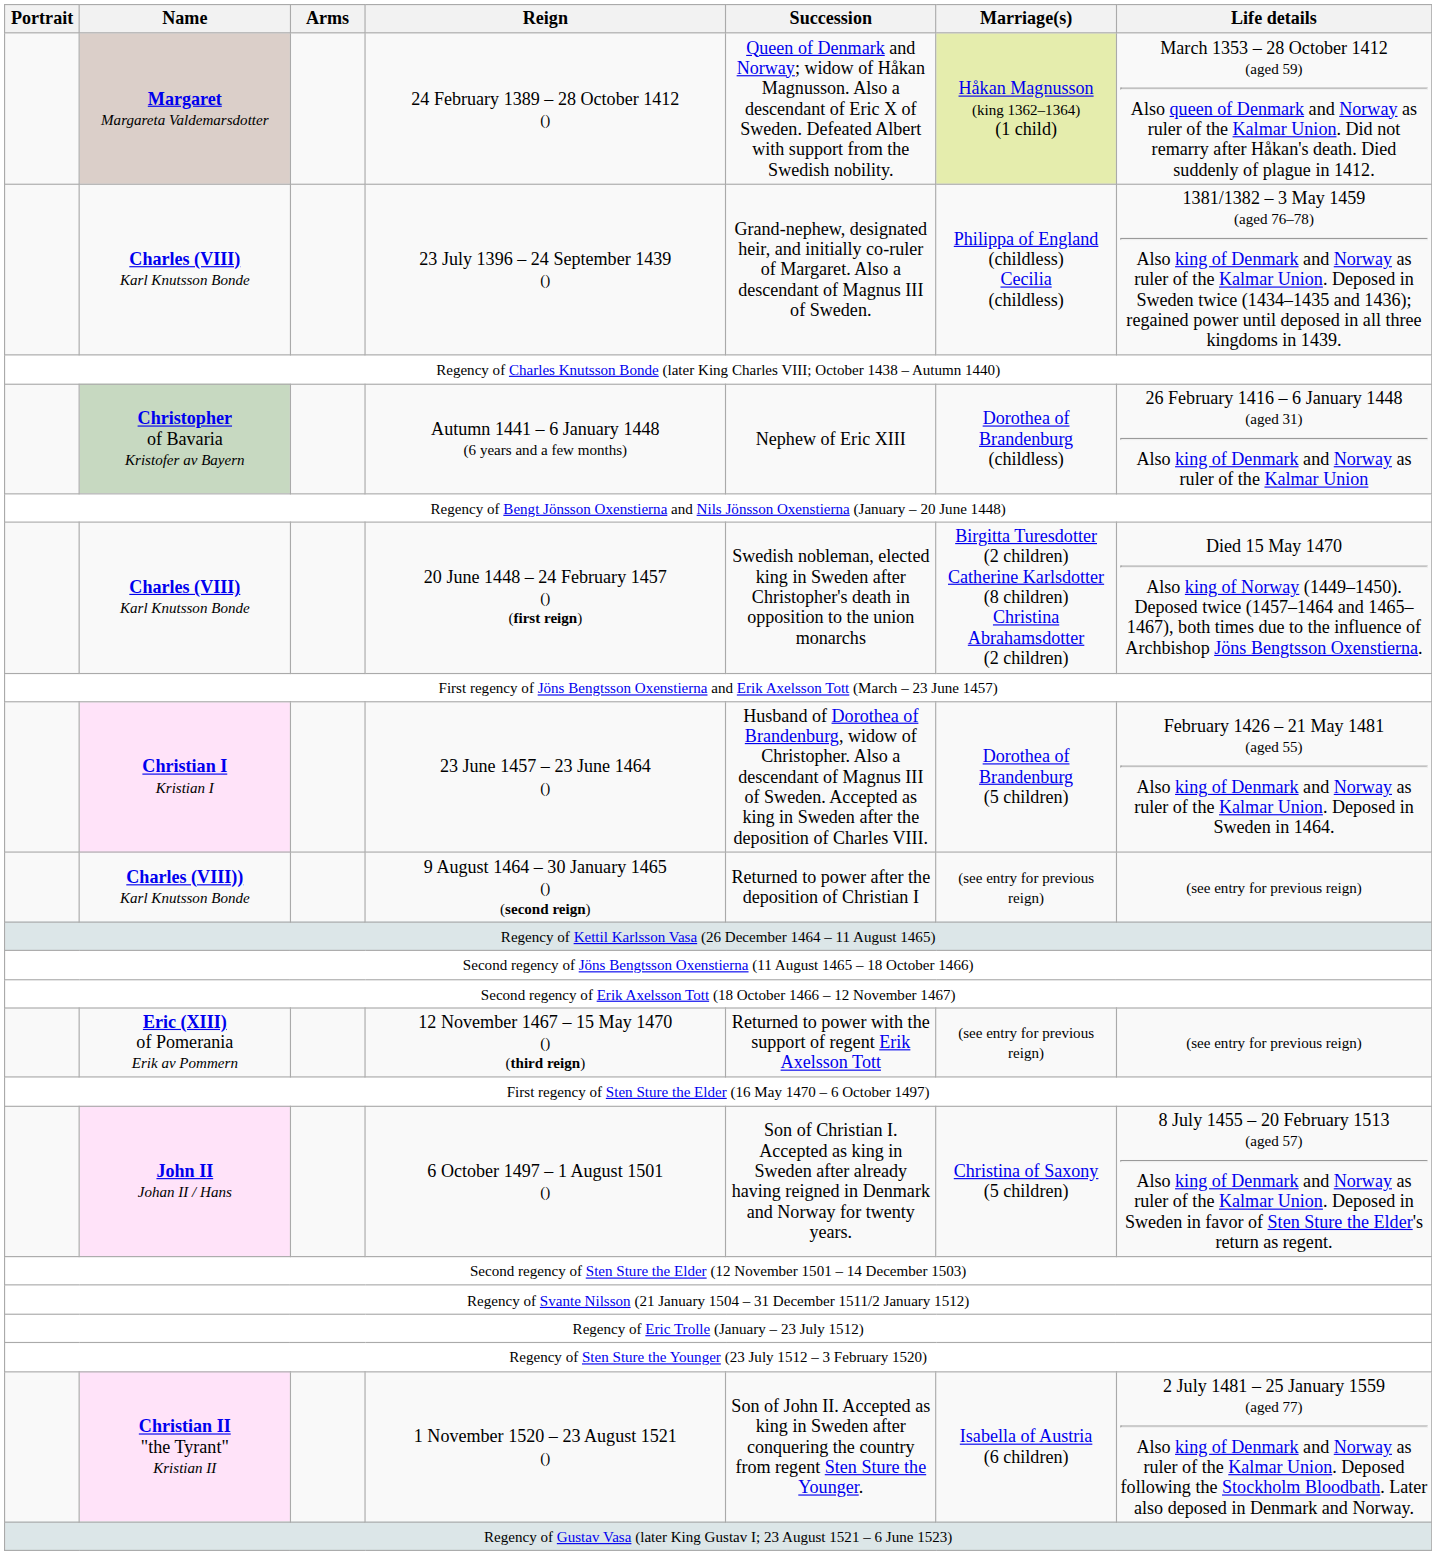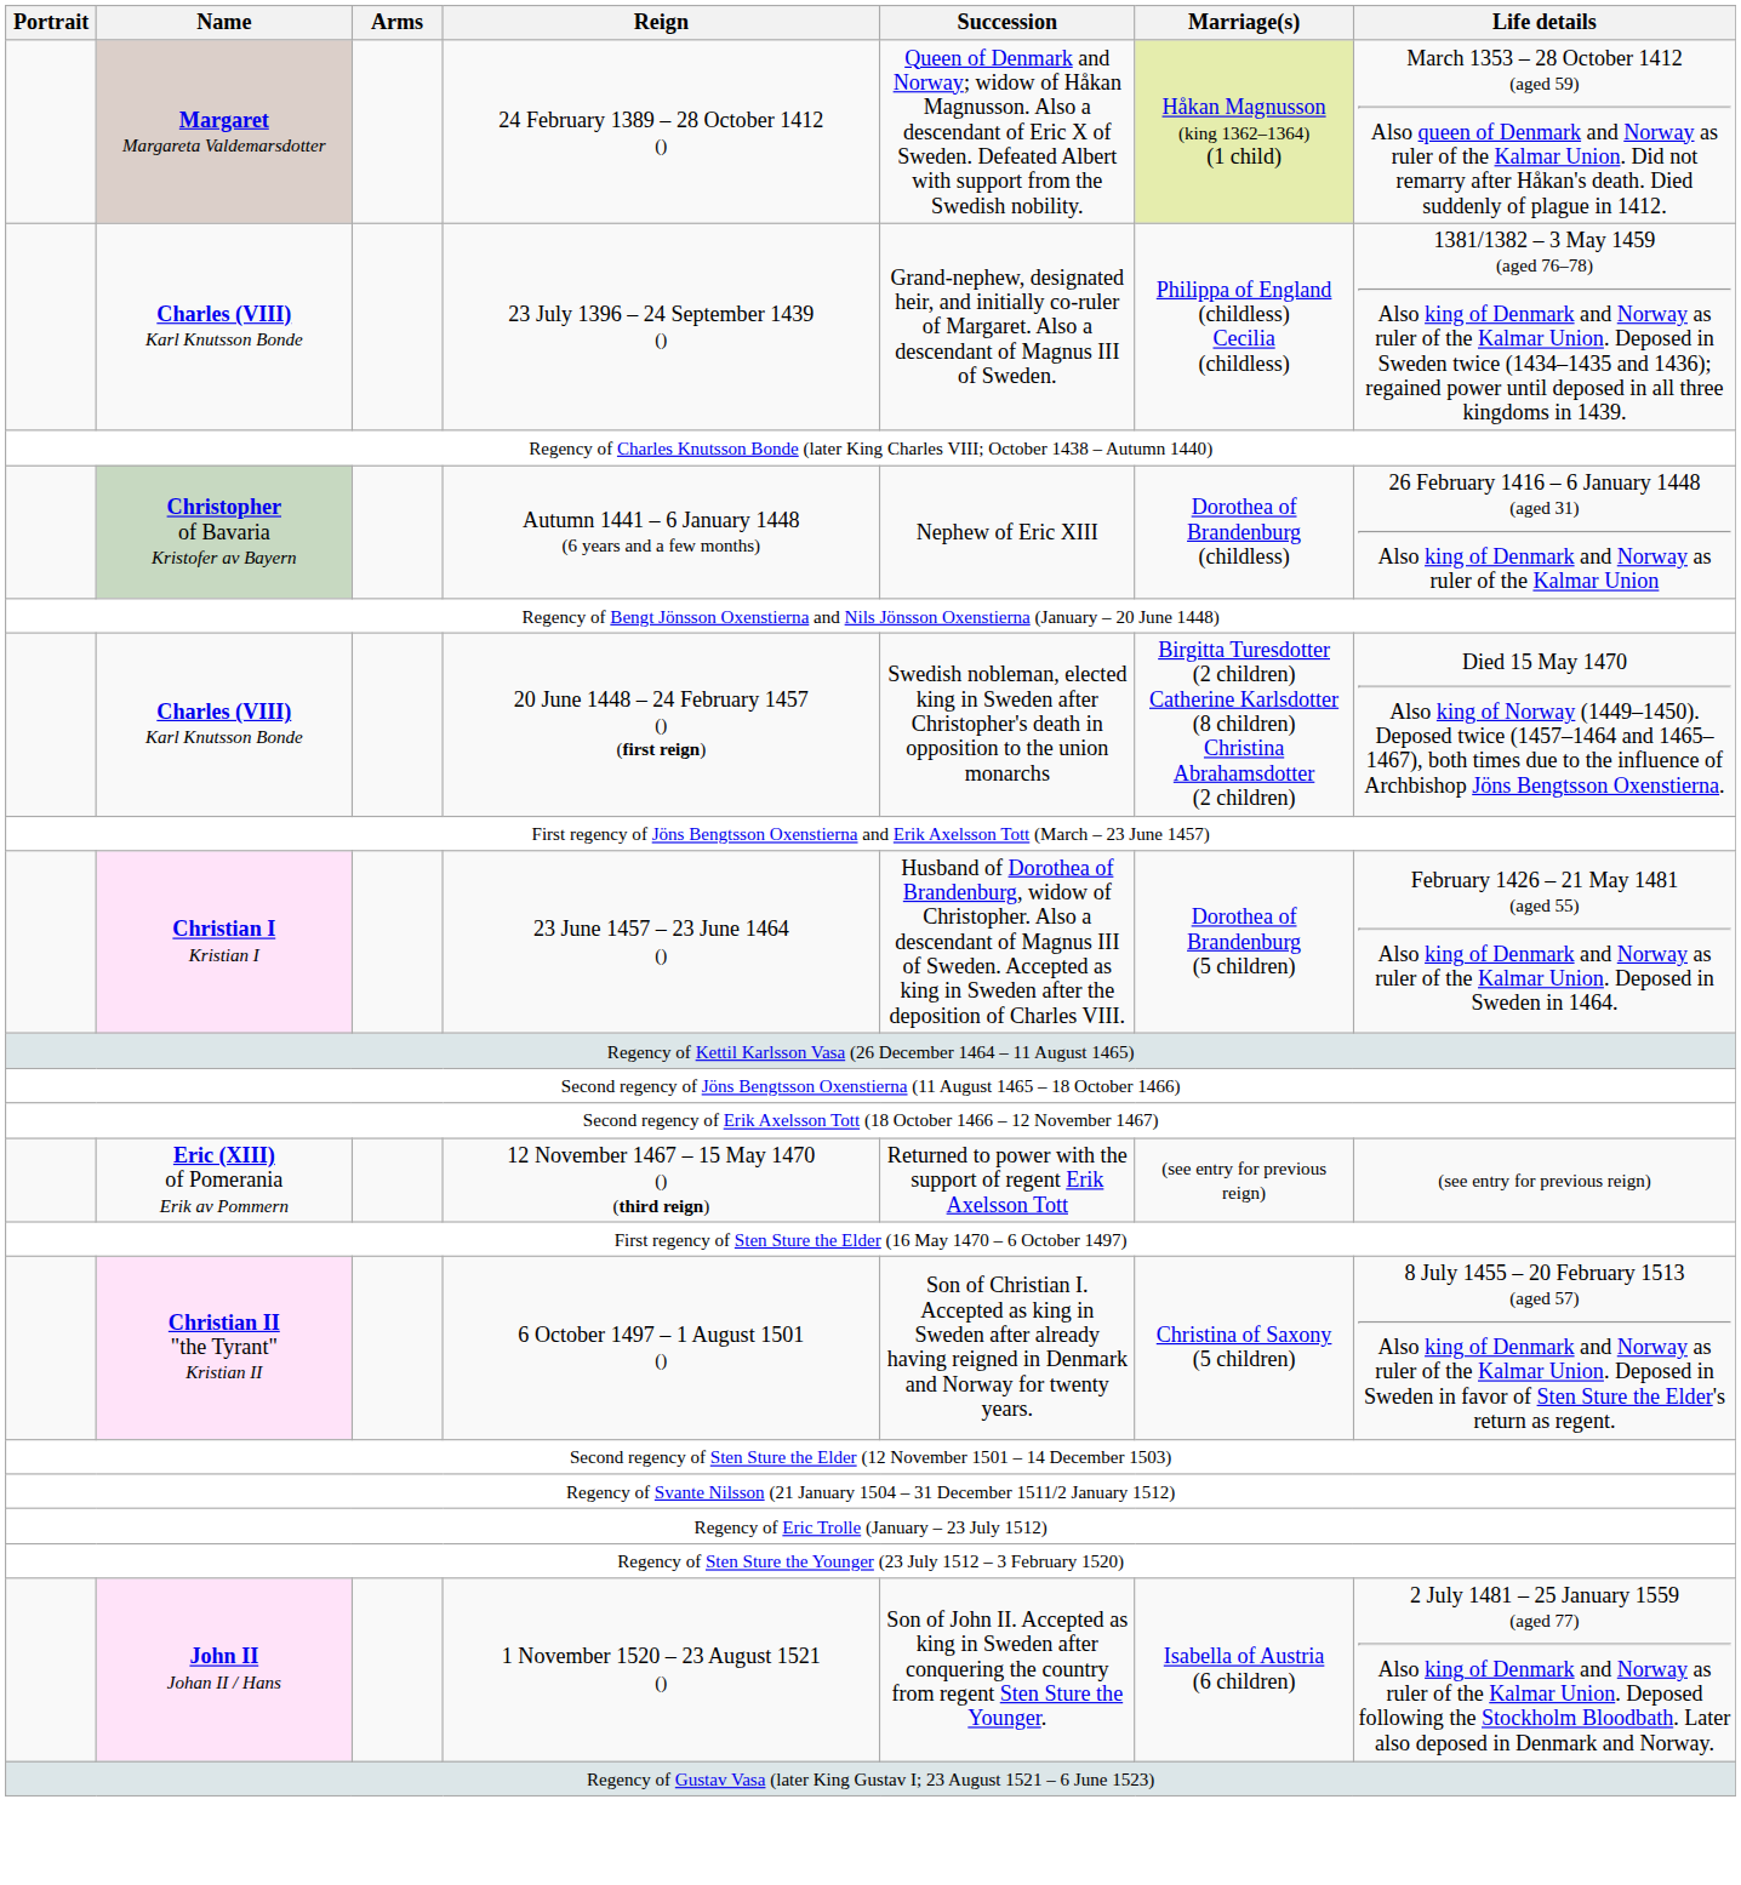- row: Charles (VIII)) Karl Knutsson Bonde | 9 August 1464 – 30 January 1465 () (second reign) | Returned to power after the deposition of Christian I | (see entry for previous reign) | (see entry for previous reign)
6 October 1497 – 1 August 1501 () | Name: John II Johan II / Hans -> Christian II "the Tyrant" Kristian II
1 November 1520 – 23 August 1521 () | Name: Christian II "the Tyrant" Kristian II -> John II Johan II / Hans
